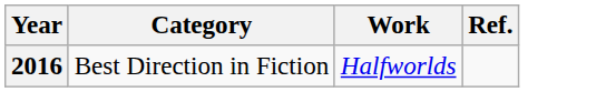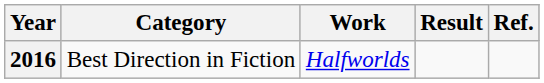+ column: Result
